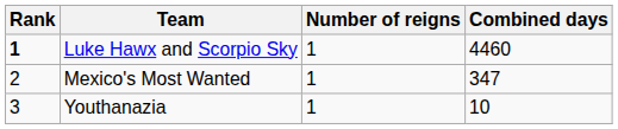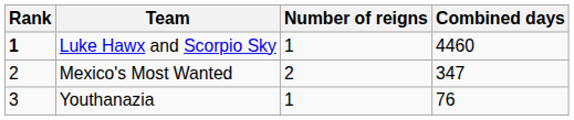Mexico's Most Wanted | Number of reigns: 1 -> 2
Youthanazia | Combined days: 10 -> 76
